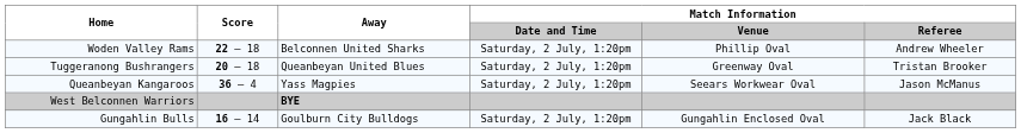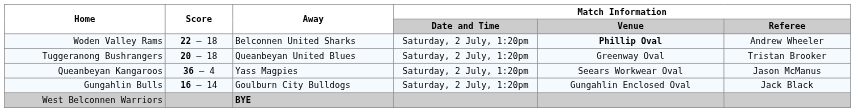Woden Valley Rams | Match Information / Venue: normal -> bold
rows swapped: Gungahlin Bulls <-> West Belconnen Warriors
